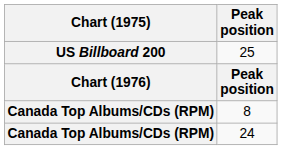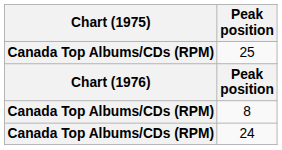25 | Chart (1975): US Billboard 200 -> Canada Top Albums/CDs (RPM)
